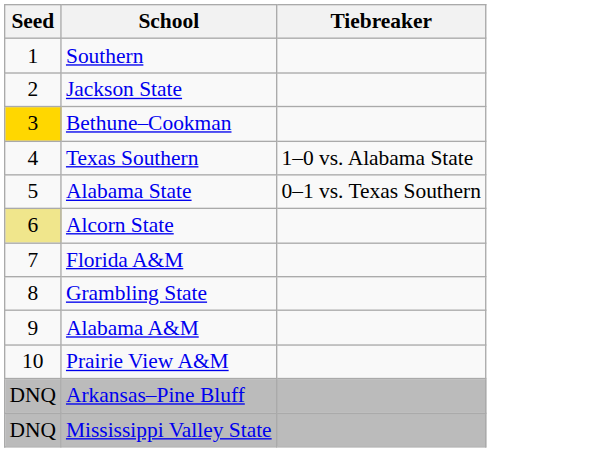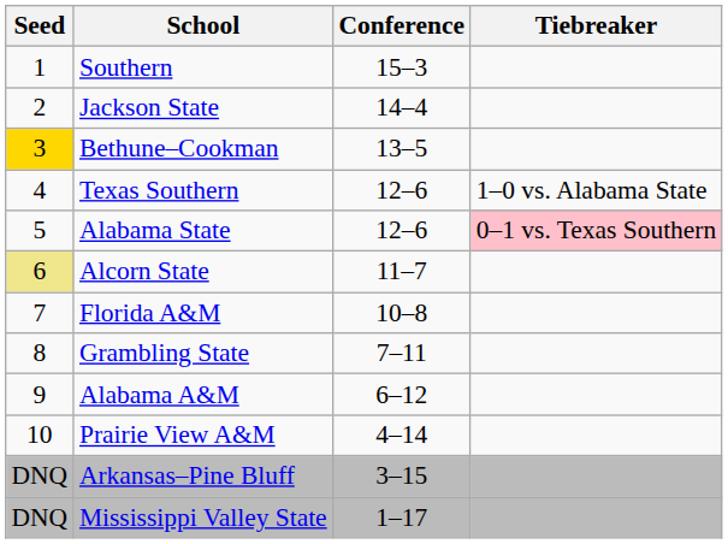+ column: Conference | 15–3 | 14–4 | 13–5 | 12–6 | 12–6 | 11–7 | 10–8 | 7–11 | 6–12 | 4–14 | 3–15 | 1–17
Alabama State | Tiebreaker: no background -> pink background
